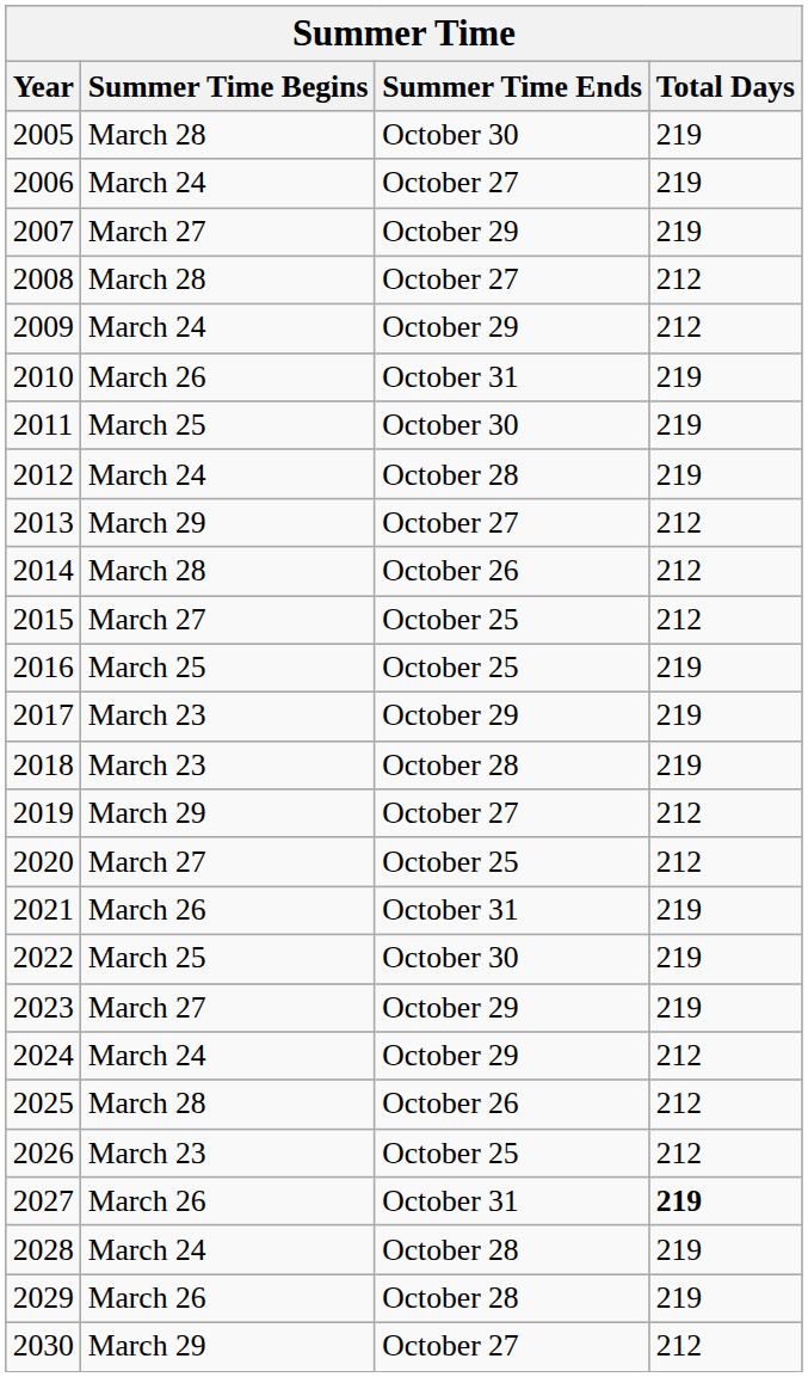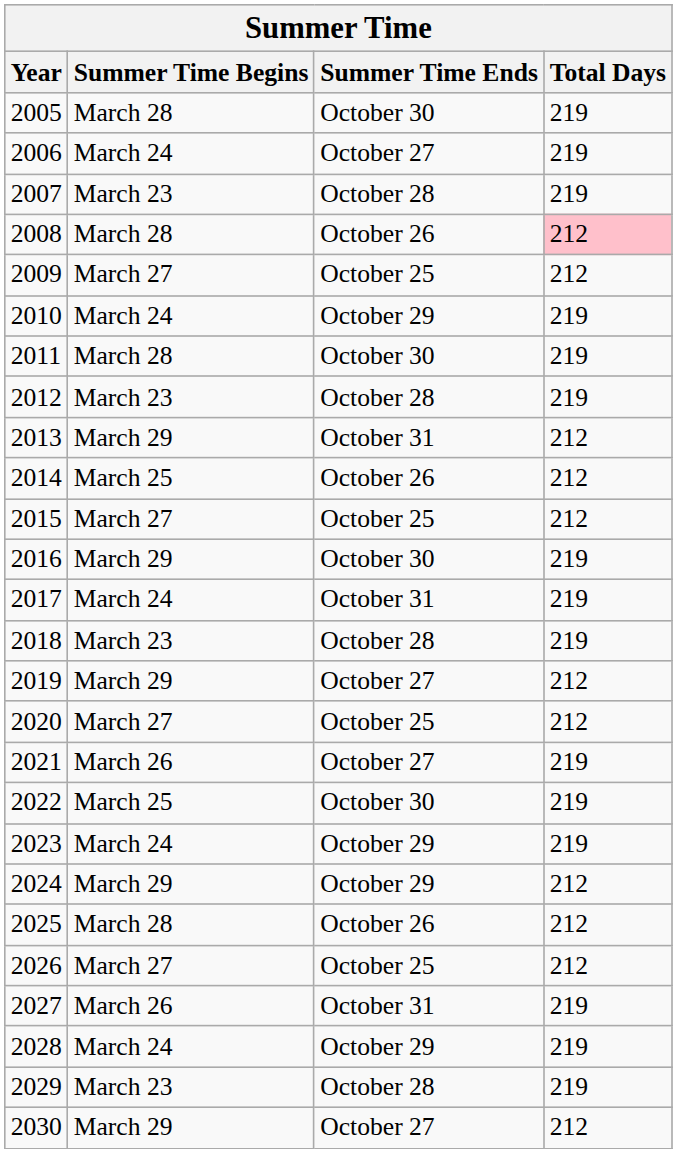2007 | Summer Time Begins: March 27 -> March 23
2007 | Summer Time Ends: October 29 -> October 28
2008 | Summer Time Ends: October 27 -> October 26
2008 | Total Days: no background -> pink background
2009 | Summer Time Begins: March 24 -> March 27
2009 | Summer Time Ends: October 29 -> October 25
2010 | Summer Time Begins: March 26 -> March 24
2010 | Summer Time Ends: October 31 -> October 29
2011 | Summer Time Begins: March 25 -> March 28
2012 | Summer Time Begins: March 24 -> March 23
2013 | Summer Time Ends: October 27 -> October 31
2014 | Summer Time Begins: March 28 -> March 25
2016 | Summer Time Begins: March 25 -> March 29
2016 | Summer Time Ends: October 25 -> October 30
2017 | Summer Time Begins: March 23 -> March 24
2017 | Summer Time Ends: October 29 -> October 31
2021 | Summer Time Ends: October 31 -> October 27
2023 | Summer Time Begins: March 27 -> March 24
2024 | Summer Time Begins: March 24 -> March 29
2026 | Summer Time Begins: March 23 -> March 27
2027 | Total Days: bold -> normal
2028 | Summer Time Ends: October 28 -> October 29
2029 | Summer Time Begins: March 26 -> March 23
